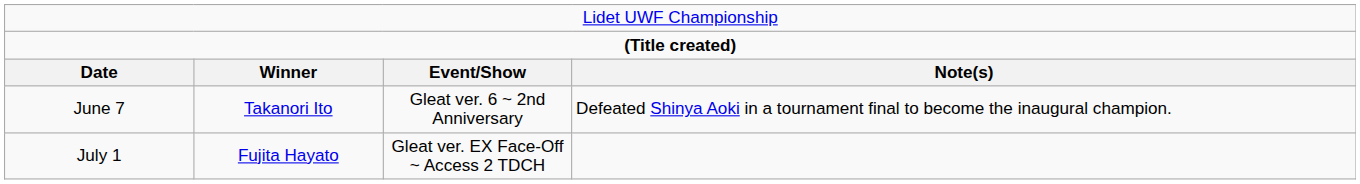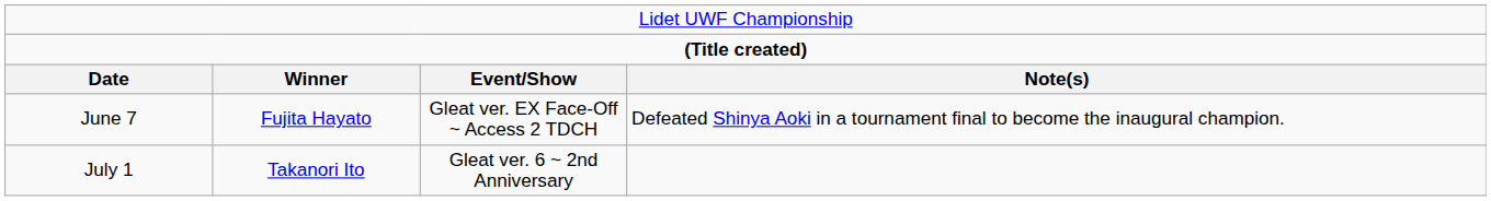June 7 | column 2: Takanori Ito -> Fujita Hayato
June 7 | column 3: Gleat ver. 6 ~ 2nd Anniversary -> Gleat ver. EX Face-Off ~ Access 2 TDCH
July 1 | column 2: Fujita Hayato -> Takanori Ito
July 1 | column 3: Gleat ver. EX Face-Off ~ Access 2 TDCH -> Gleat ver. 6 ~ 2nd Anniversary
